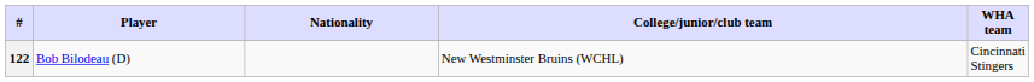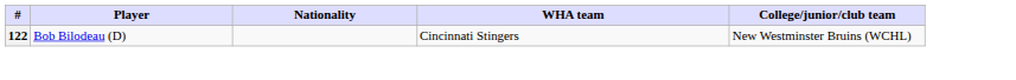columns swapped: WHA team <-> College/junior/club team
